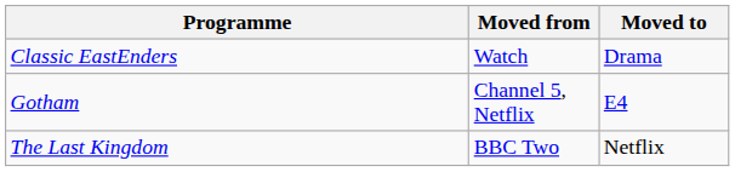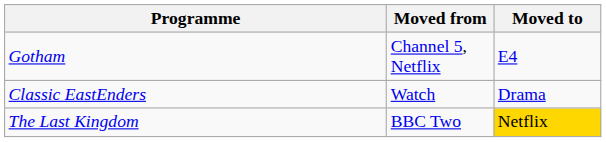rows swapped: Gotham <-> Classic EastEnders
The Last Kingdom | Moved to: no background -> gold background
